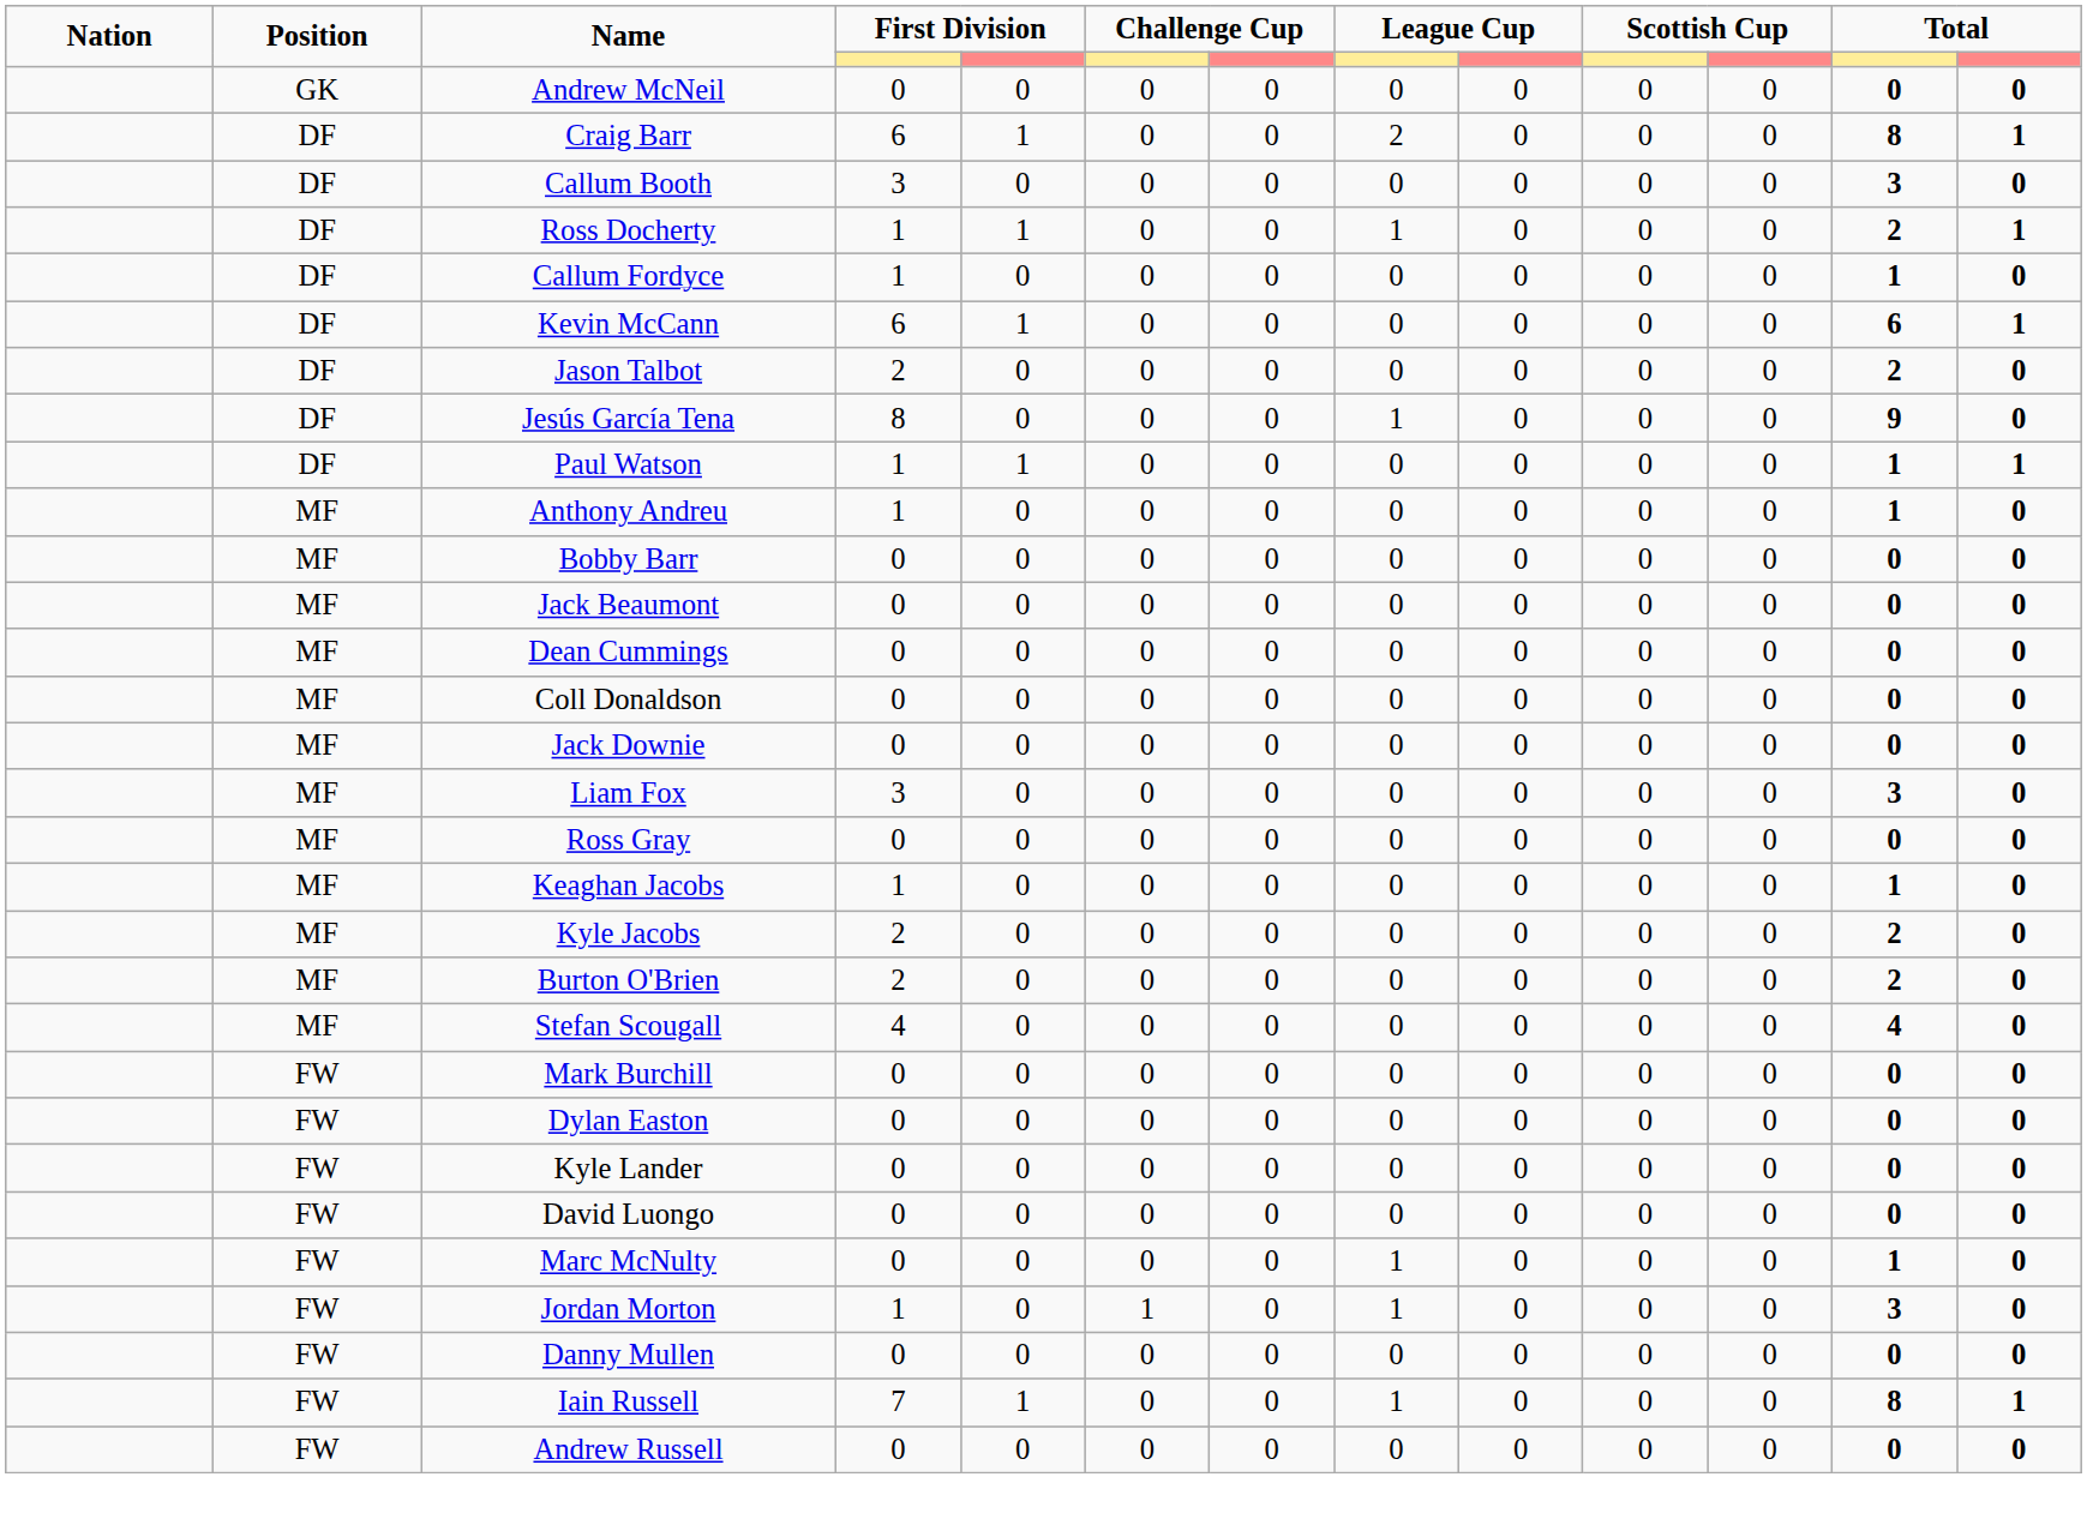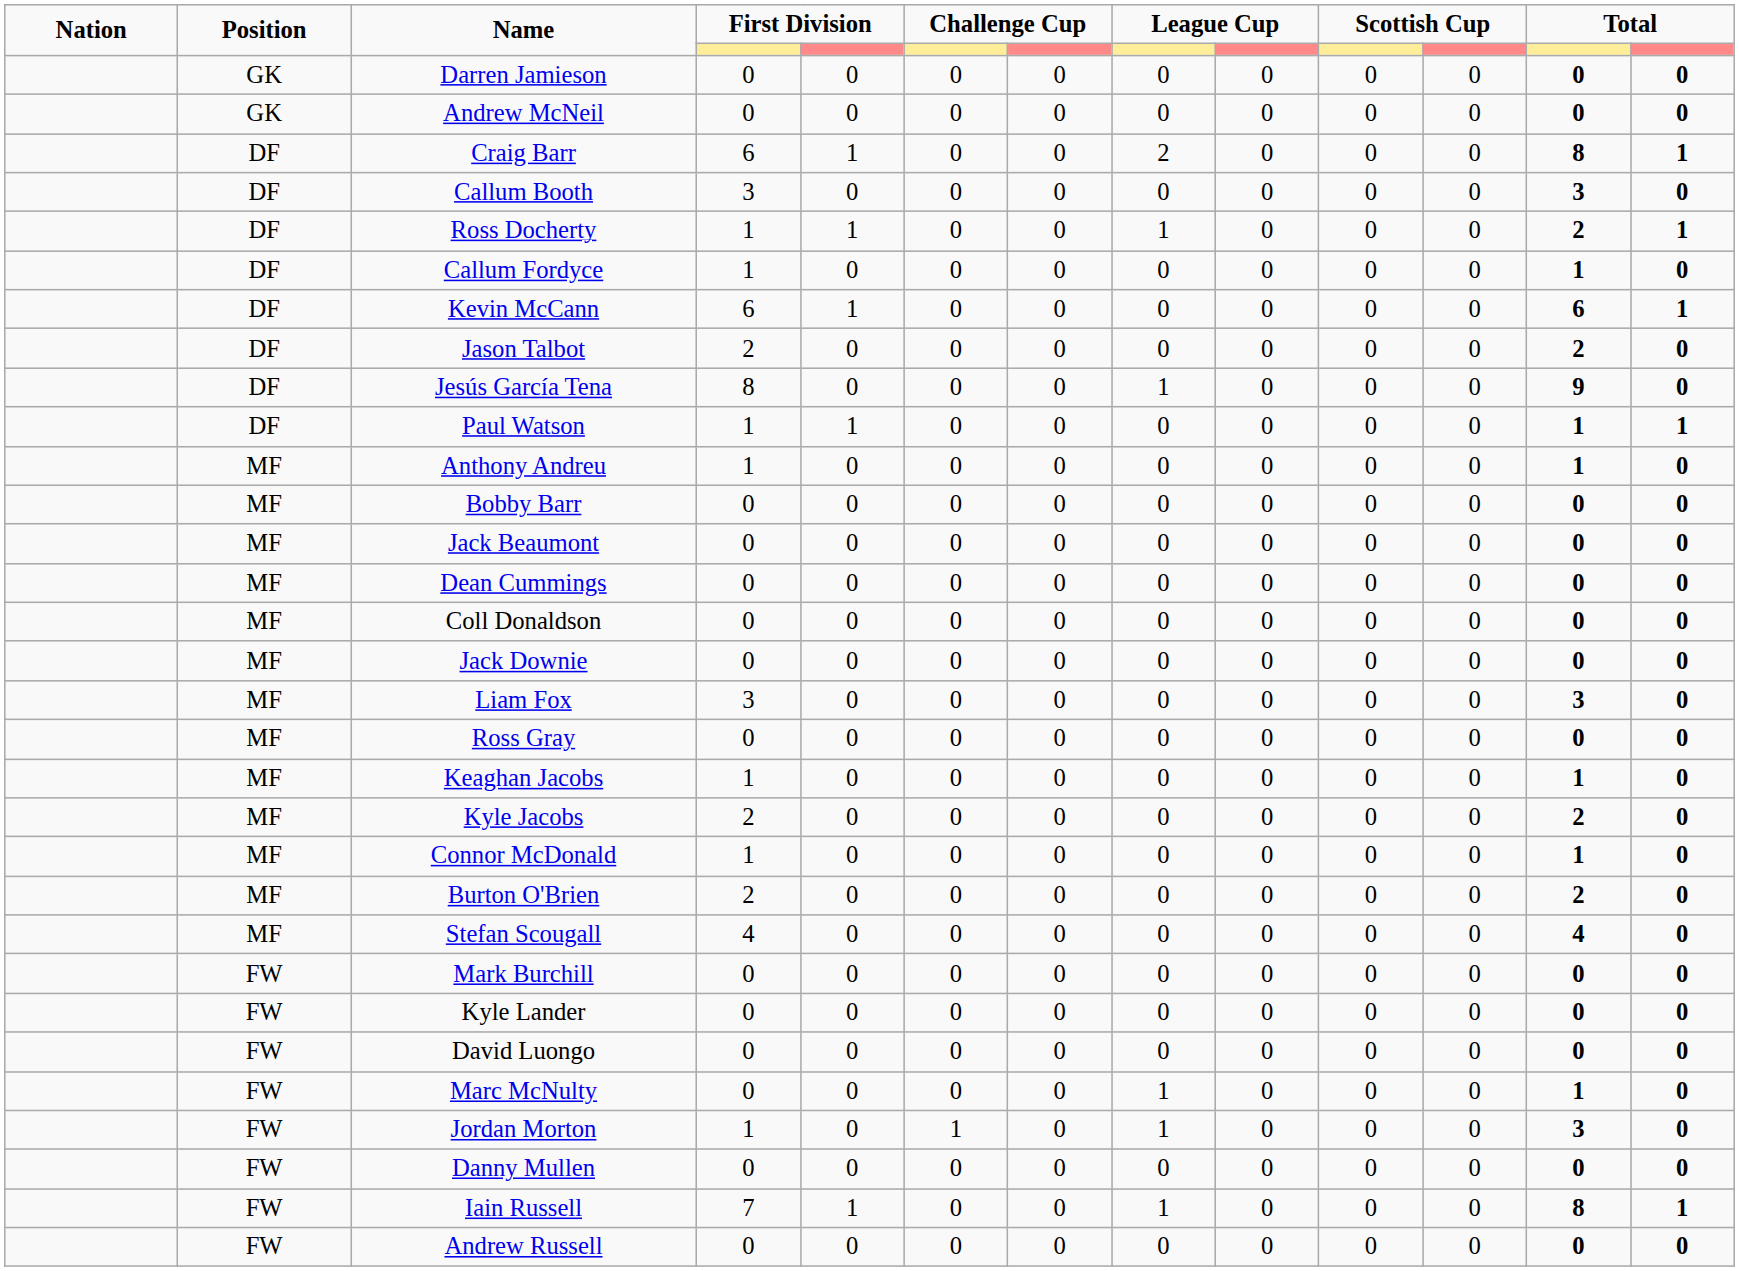+ row: GK | Darren Jamieson | 0 | 0 | 0 | 0 | 0 | 0 | 0 | 0 | 0 | 0
+ row: MF | Connor McDonald | 1 | 0 | 0 | 0 | 0 | 0 | 0 | 0 | 1 | 0
- row: FW | Dylan Easton | 0 | 0 | 0 | 0 | 0 | 0 | 0 | 0 | 0 | 0
